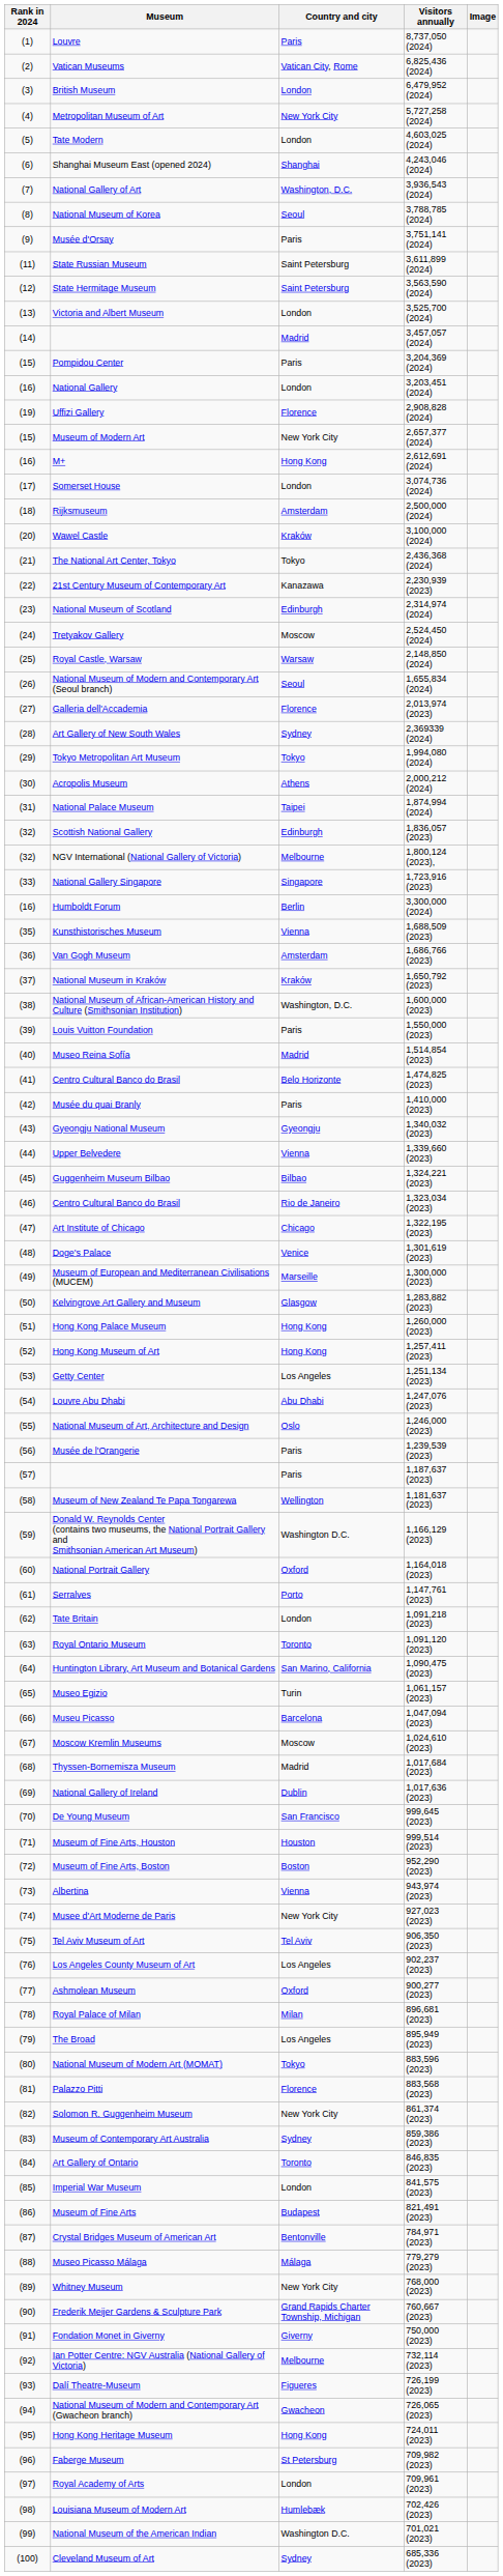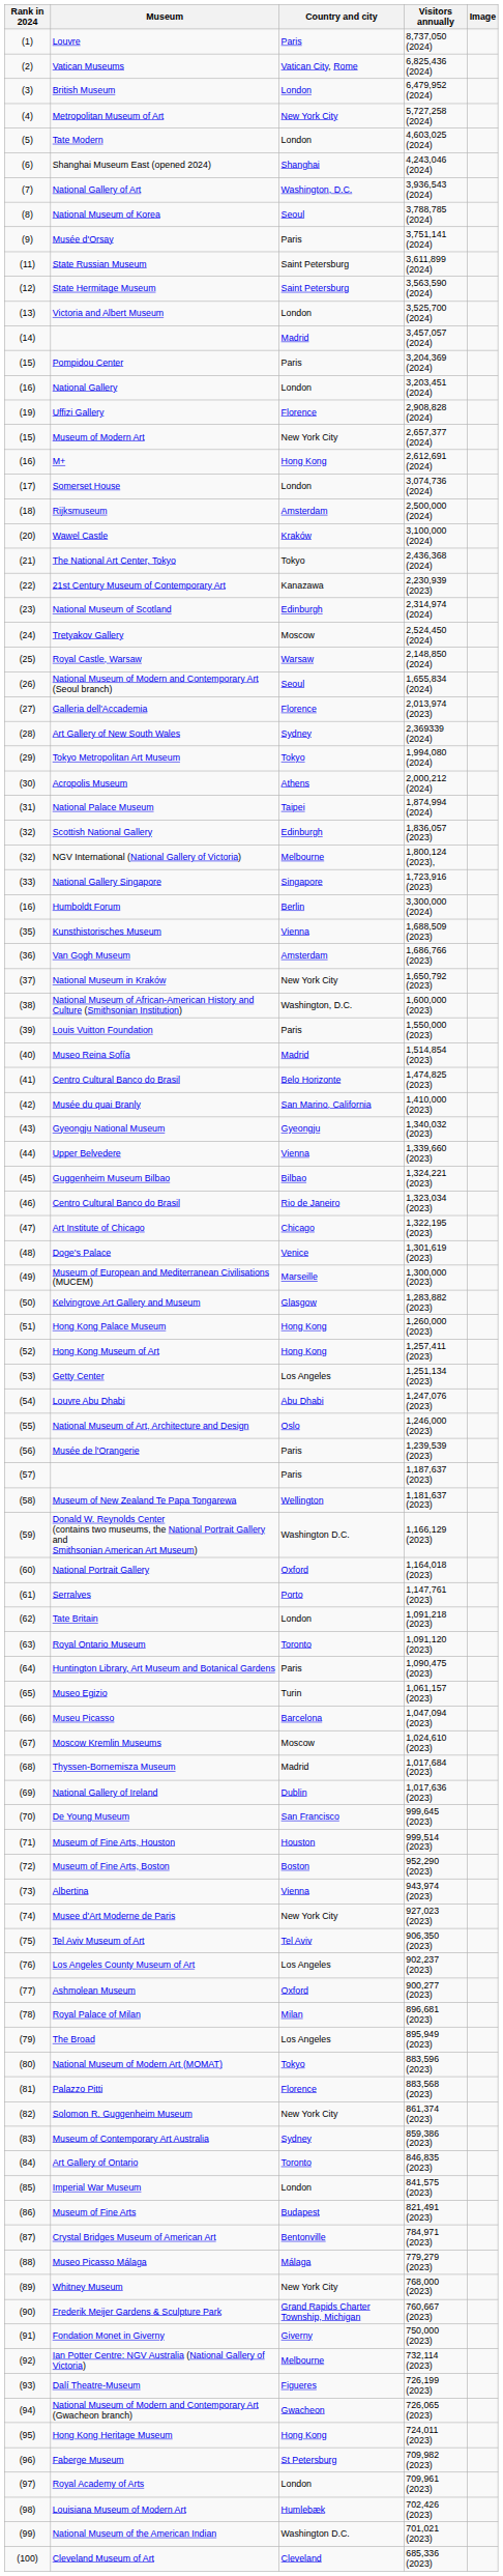National Museum in Kraków | Country and city: Kraków -> New York City
Musée du quai Branly | Country and city: Paris -> San Marino, California
Huntington Library, Art Museum and Botanical Gardens | Country and city: San Marino, California -> Paris
Cleveland Museum of Art | Country and city: Sydney -> Cleveland
